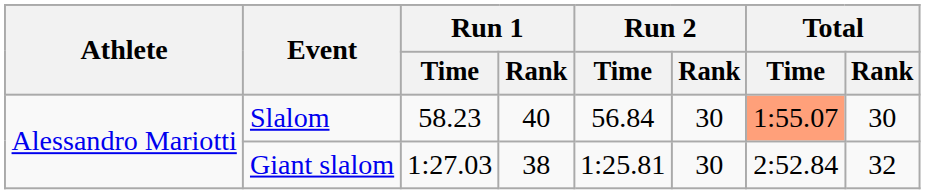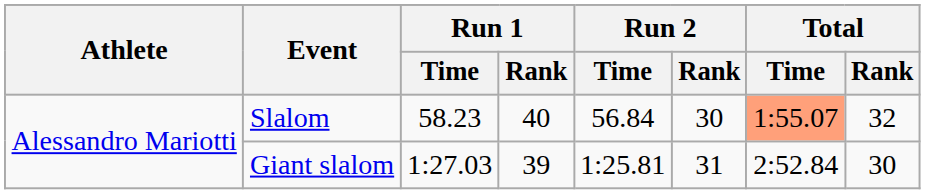Slalom | Total / Rank: 30 -> 32
Giant slalom | Run 1 / Rank: 38 -> 39
Giant slalom | Run 2 / Rank: 30 -> 31
Giant slalom | Total / Rank: 32 -> 30
